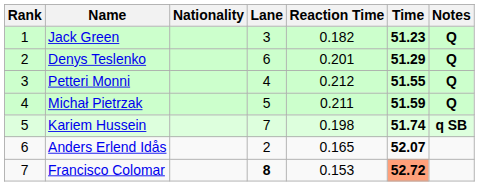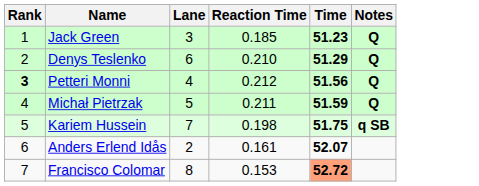- column: Nationality
Jack Green | Reaction Time: 0.182 -> 0.185
Denys Teslenko | Reaction Time: 0.201 -> 0.210
Petteri Monni | Rank: normal -> bold
Petteri Monni | Time: 51.55 -> 51.56
Kariem Hussein | Time: 51.74 -> 51.75
Anders Erlend Idås | Reaction Time: 0.165 -> 0.161
Francisco Colomar | Lane: bold -> normal
